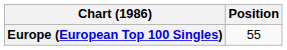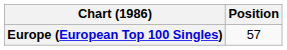Europe (European Top 100 Singles) | Position: 55 -> 57
